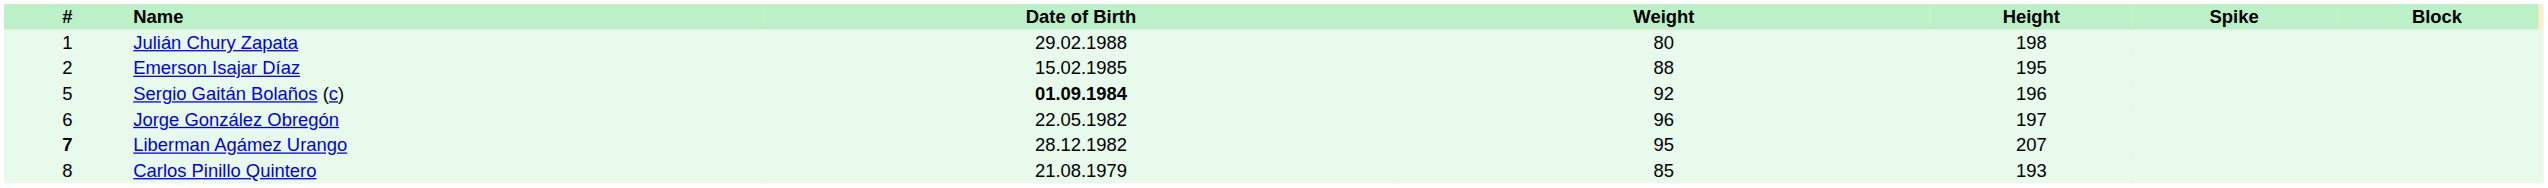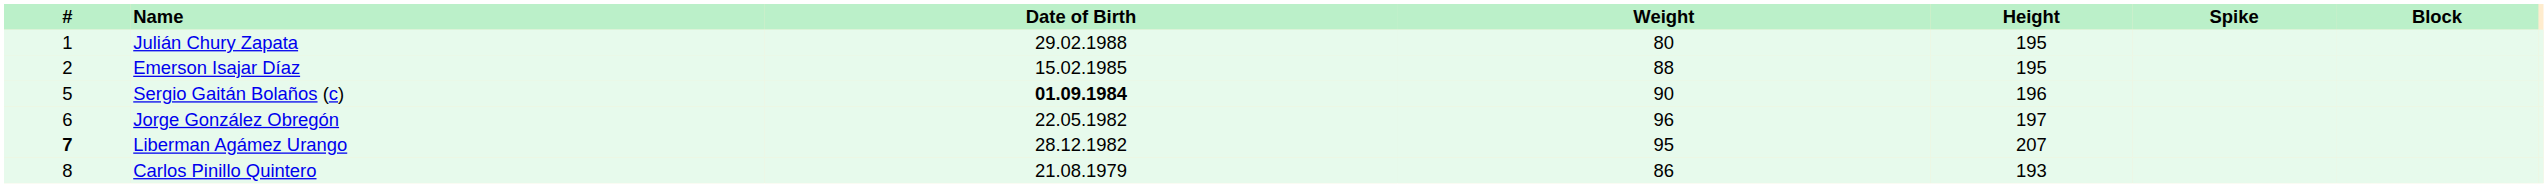Julián Chury Zapata | Height: 198 -> 195
Sergio Gaitán Bolaños (c) | Weight: 92 -> 90
Carlos Pinillo Quintero | Weight: 85 -> 86
